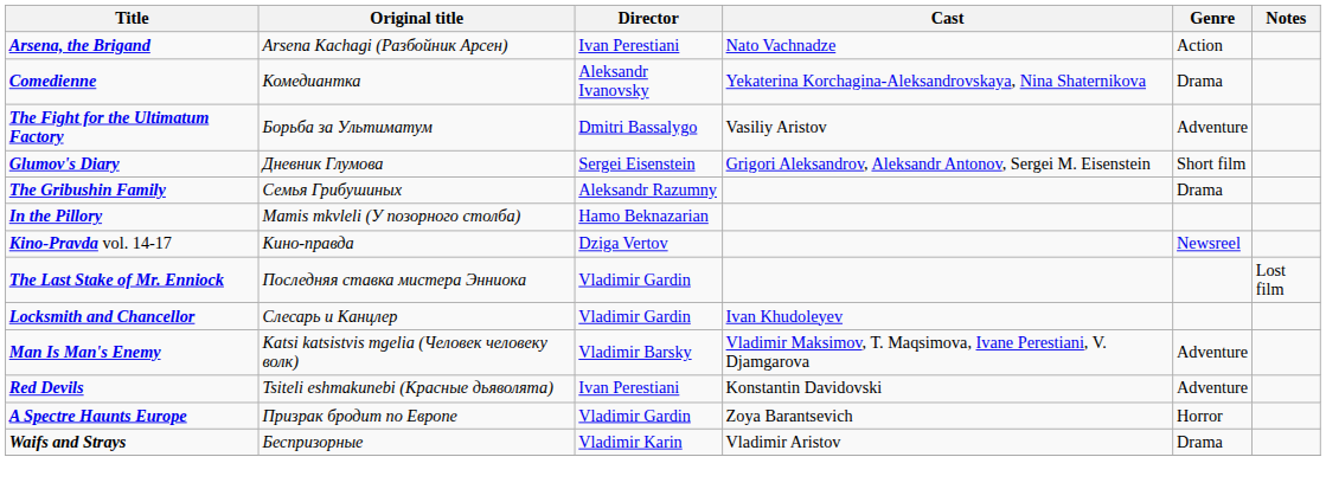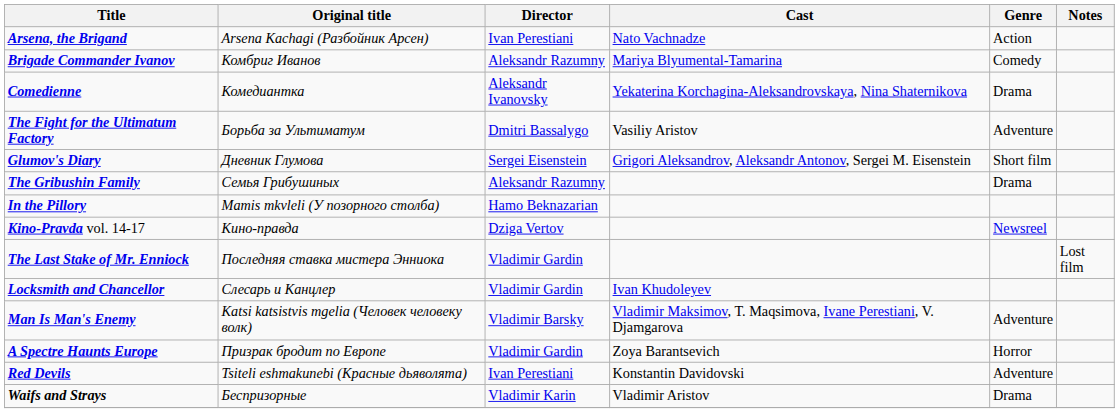+ row: Brigade Commander Ivanov | Комбриг Иванов | Aleksandr Razumny | Mariya Blyumental-Tamarina | Comedy
rows swapped: Red Devils <-> A Spectre Haunts Europe
